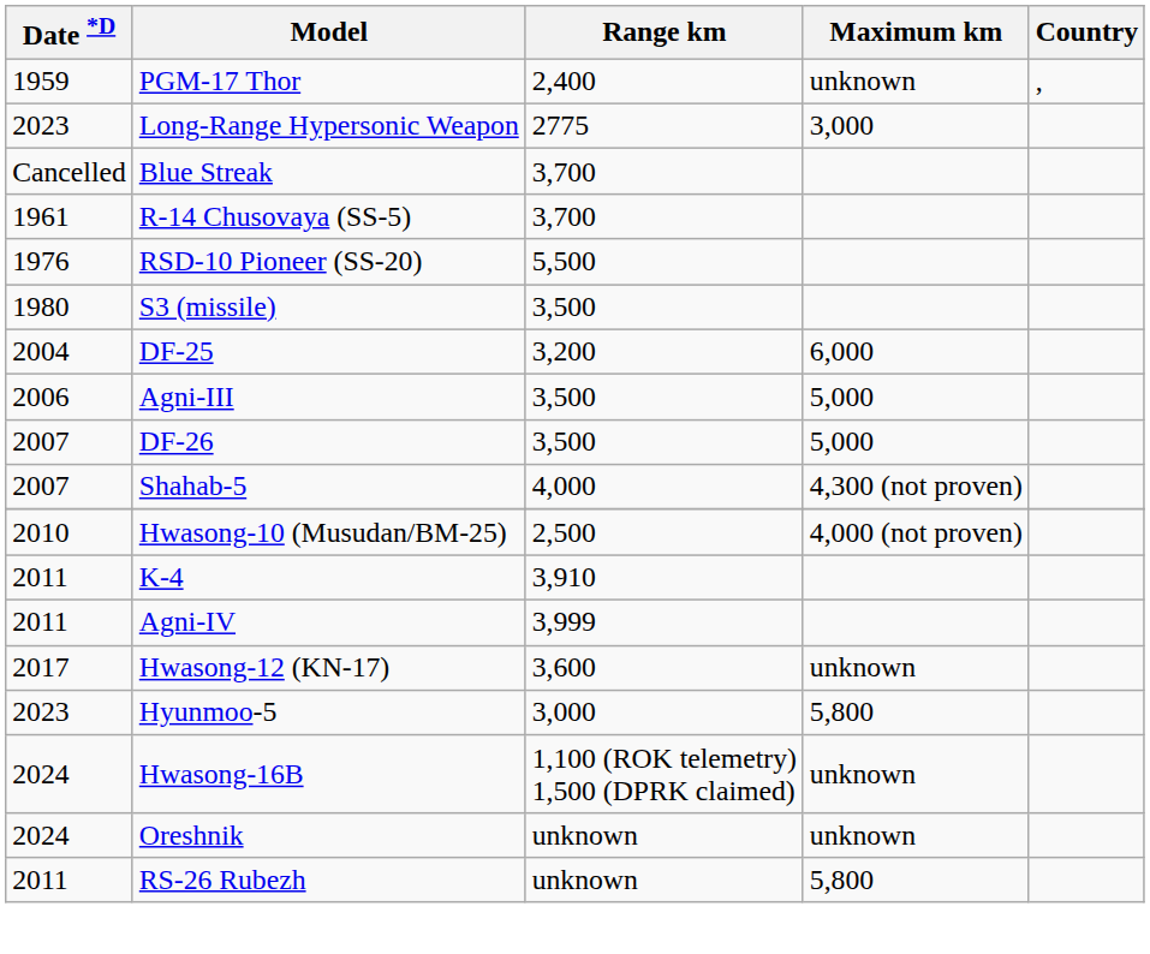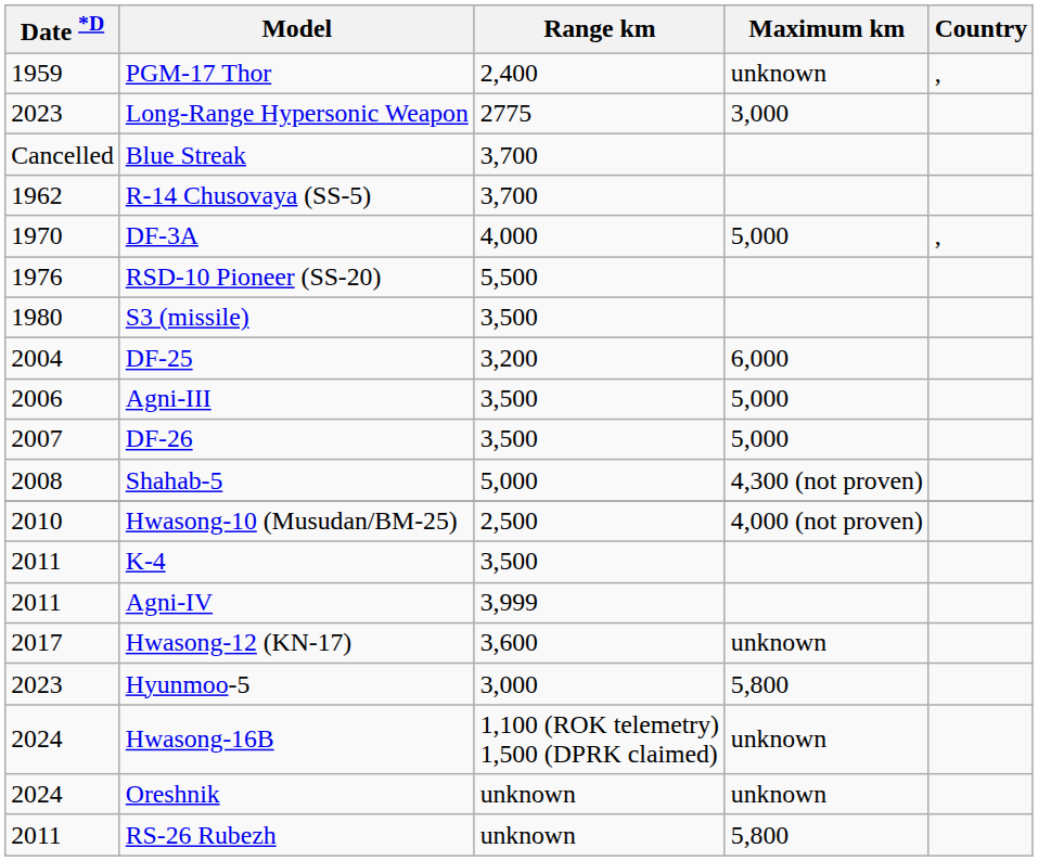R-14 Chusovaya (SS-5) | Date *D: 1961 -> 1962
+ row: 1970 | DF-3A | 4,000 | 5,000 | ,
Shahab-5 | Date *D: 2007 -> 2008
Shahab-5 | Range km: 4,000 -> 5,000
K-4 | Range km: 3,910 -> 3,500
